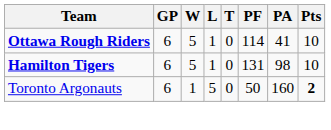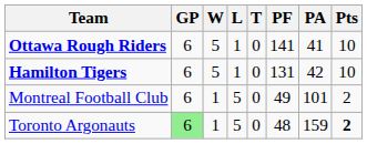Ottawa Rough Riders | PF: 114 -> 141
Hamilton Tigers | PA: 98 -> 42
+ row: Montreal Football Club | 6 | 1 | 5 | 0 | 49 | 101 | 2
Toronto Argonauts | GP: no background -> lightgreen background
Toronto Argonauts | PF: 50 -> 48
Toronto Argonauts | PA: 160 -> 159
